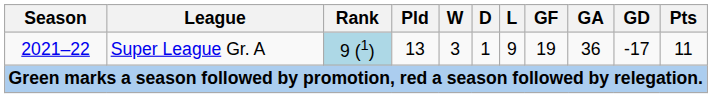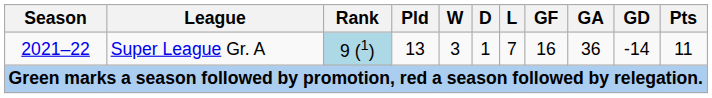2021–22 | L: 9 -> 7
2021–22 | GF: 19 -> 16
2021–22 | GD: -17 -> -14
